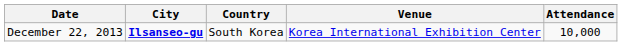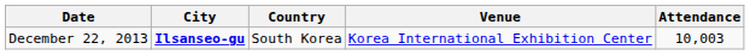December 22, 2013 | Attendance: 10,000 -> 10,003
